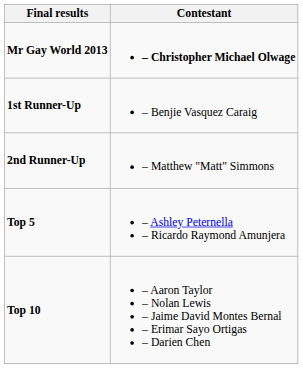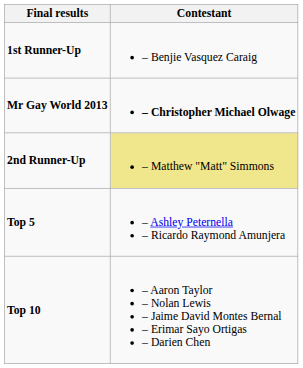rows swapped: Mr Gay World 2013 <-> 1st Runner-Up
2nd Runner-Up | Contestant: no background -> khaki background
